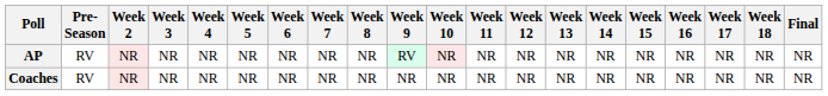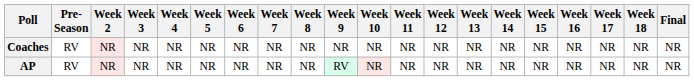rows swapped: AP <-> Coaches
